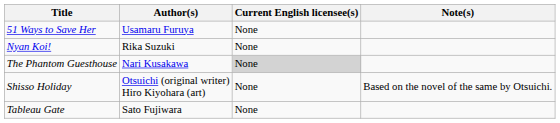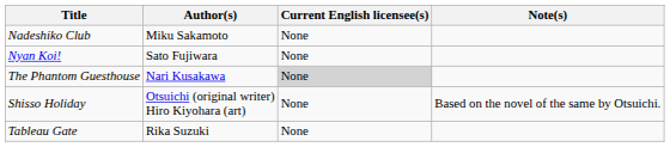- row: 51 Ways to Save Her | Usamaru Furuya | None
+ row: Nadeshiko Club | Miku Sakamoto | None
Nyan Koi! | Author(s): Rika Suzuki -> Sato Fujiwara
Tableau Gate | Author(s): Sato Fujiwara -> Rika Suzuki
